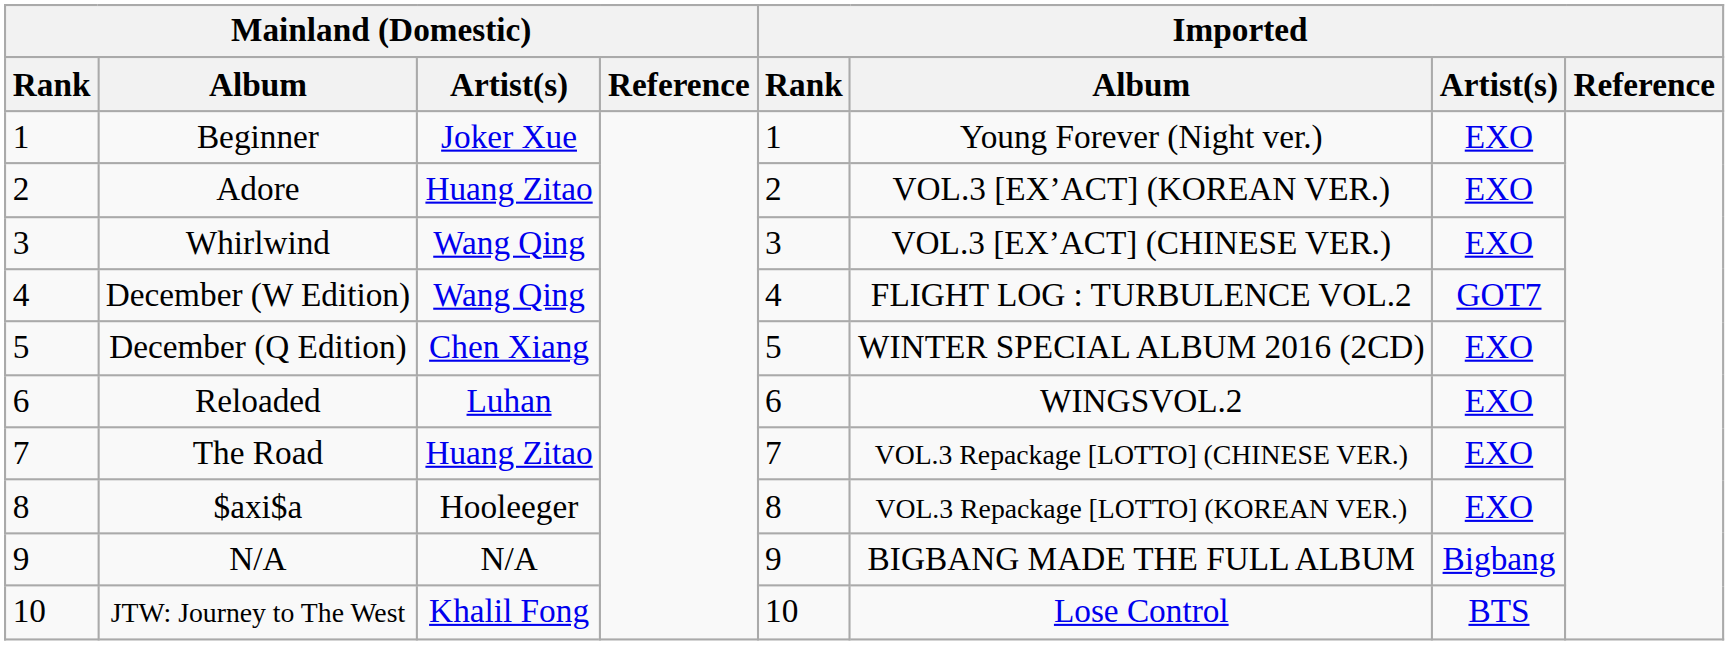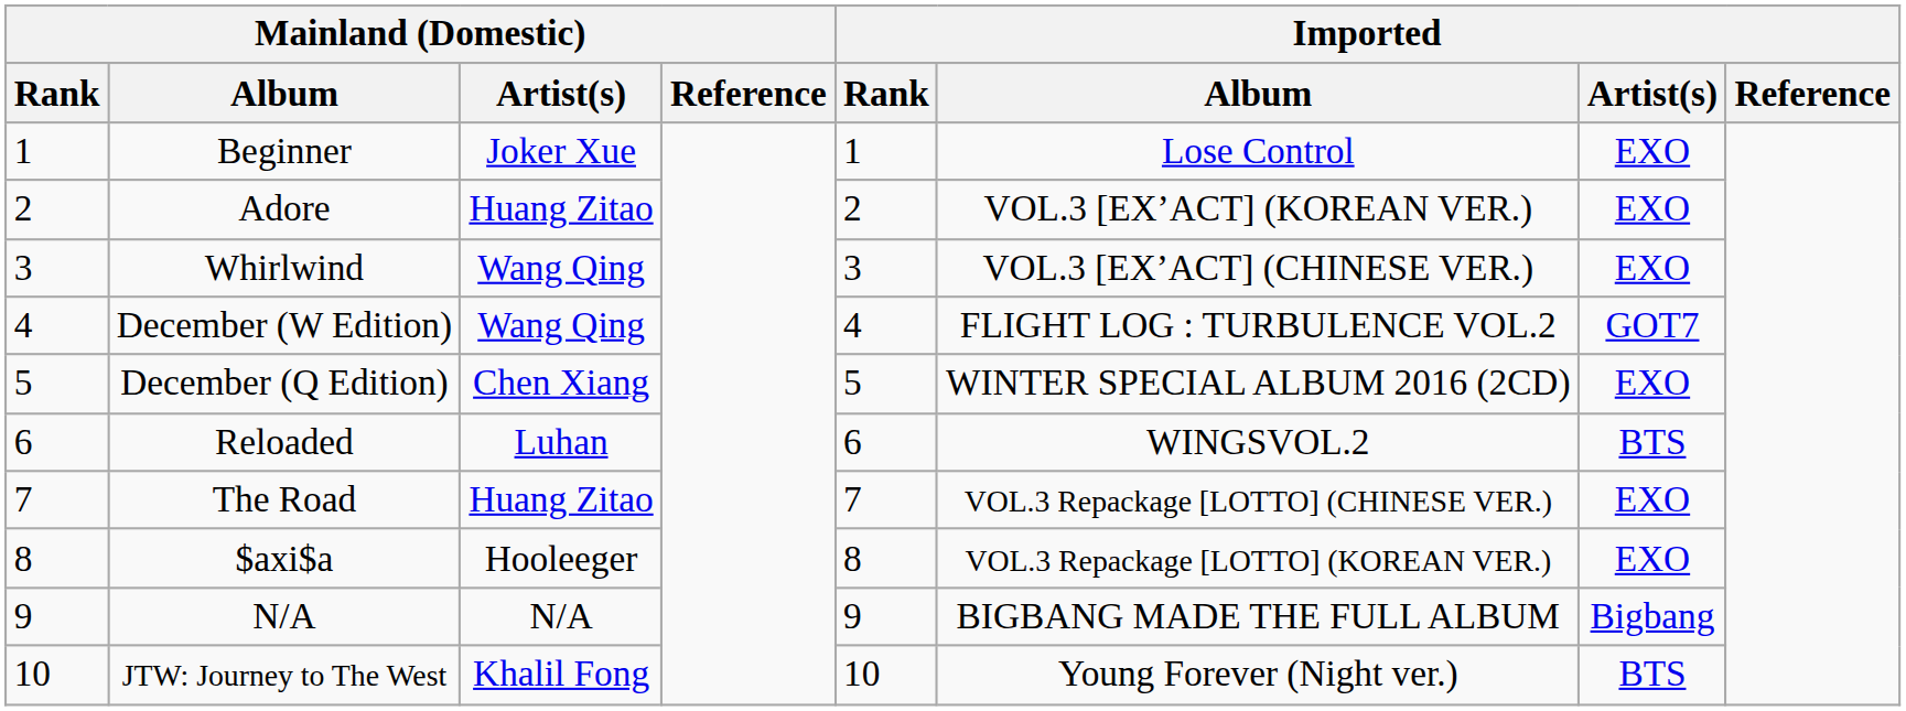Beginner | Imported / Album: Young Forever (Night ver.) -> Lose Control
Reloaded | Imported / Artist(s): EXO -> BTS
JTW: Journey to The West | Imported / Album: Lose Control -> Young Forever (Night ver.)
